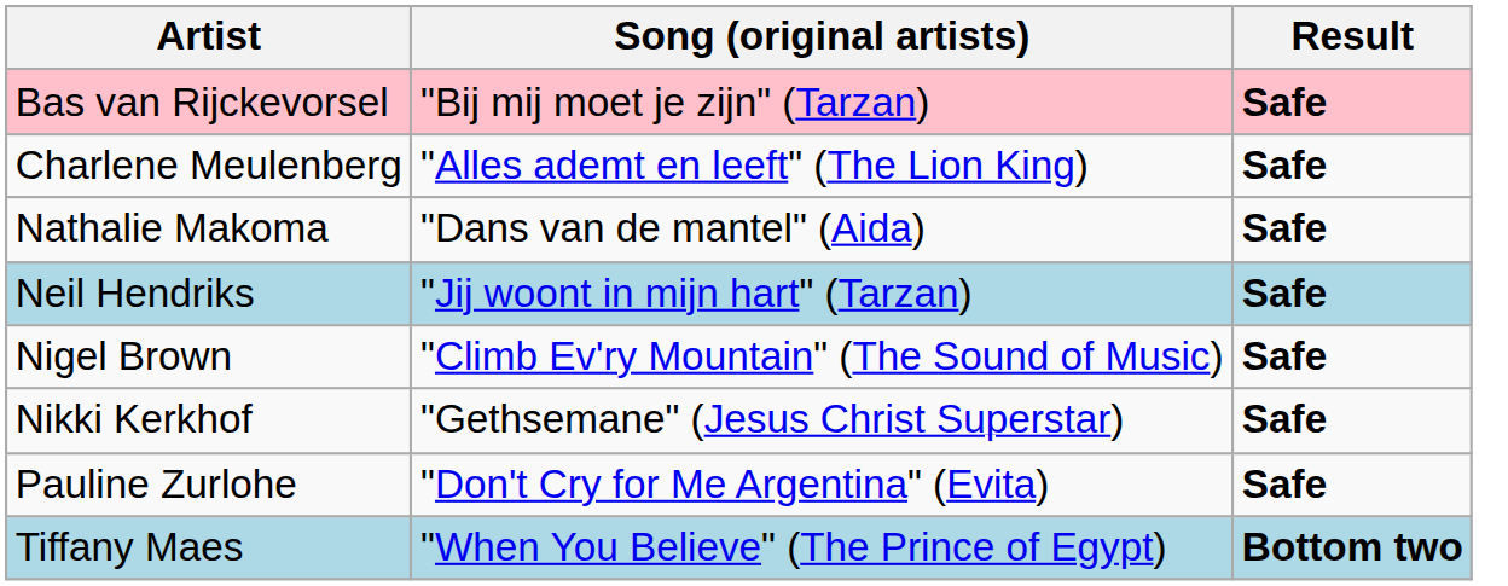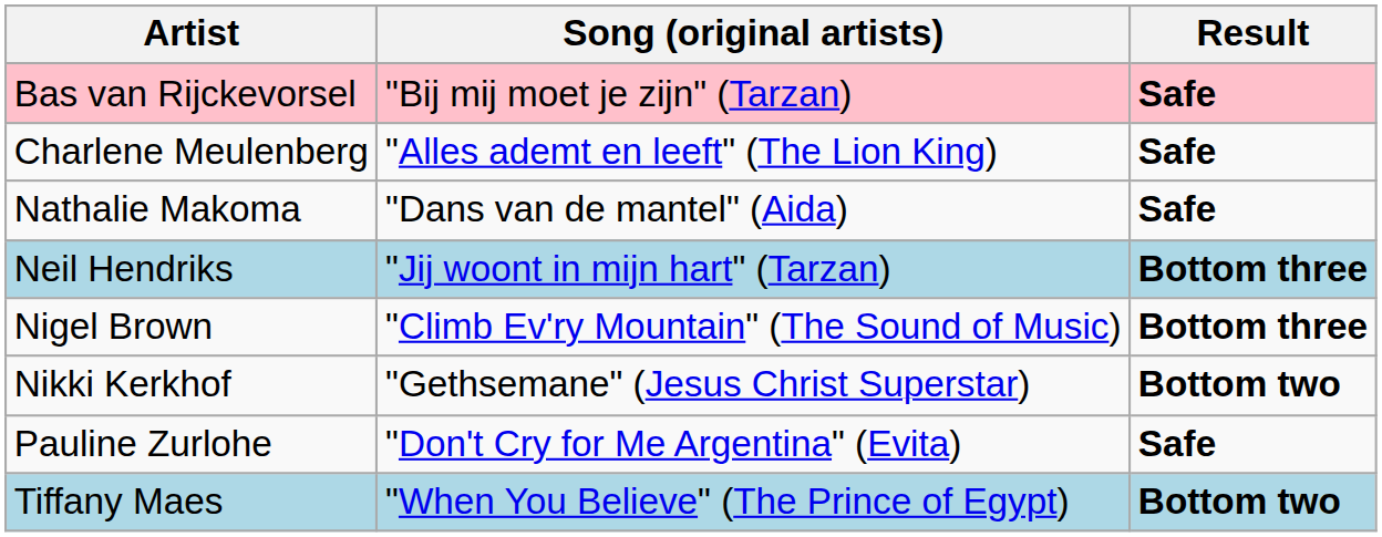Neil Hendriks | Result: Safe -> Bottom three
Nigel Brown | Result: Safe -> Bottom three
Nikki Kerkhof | Result: Safe -> Bottom two
